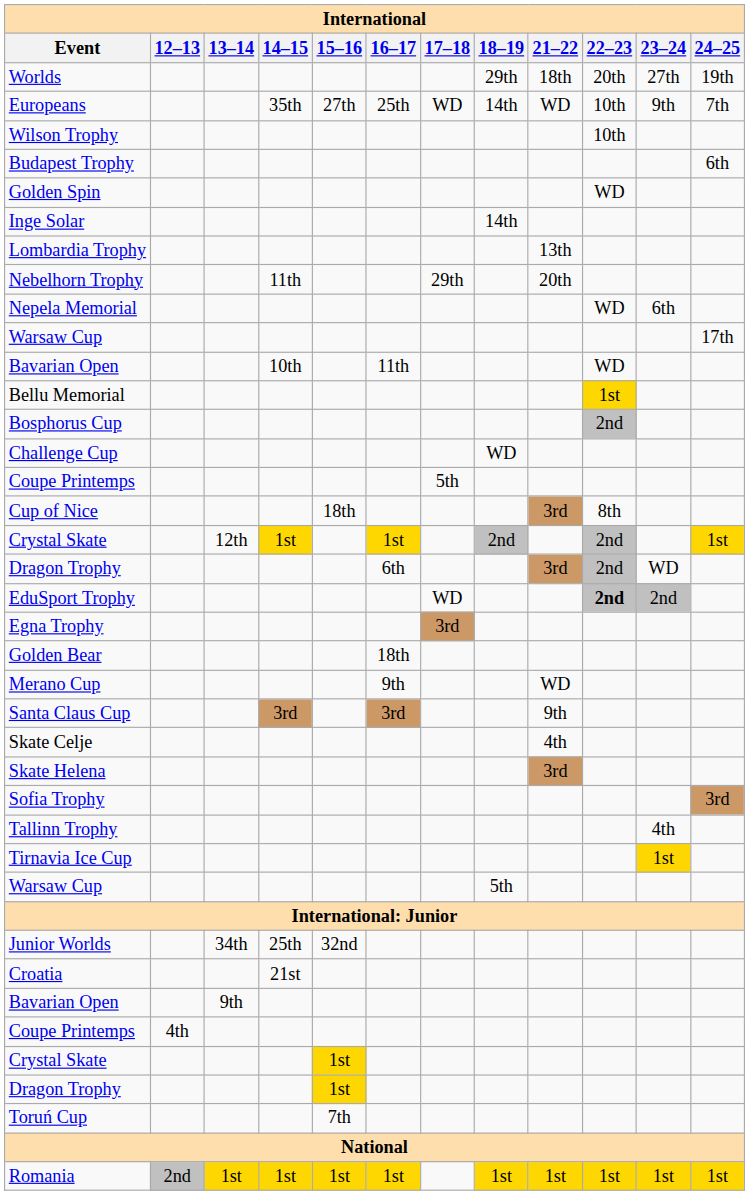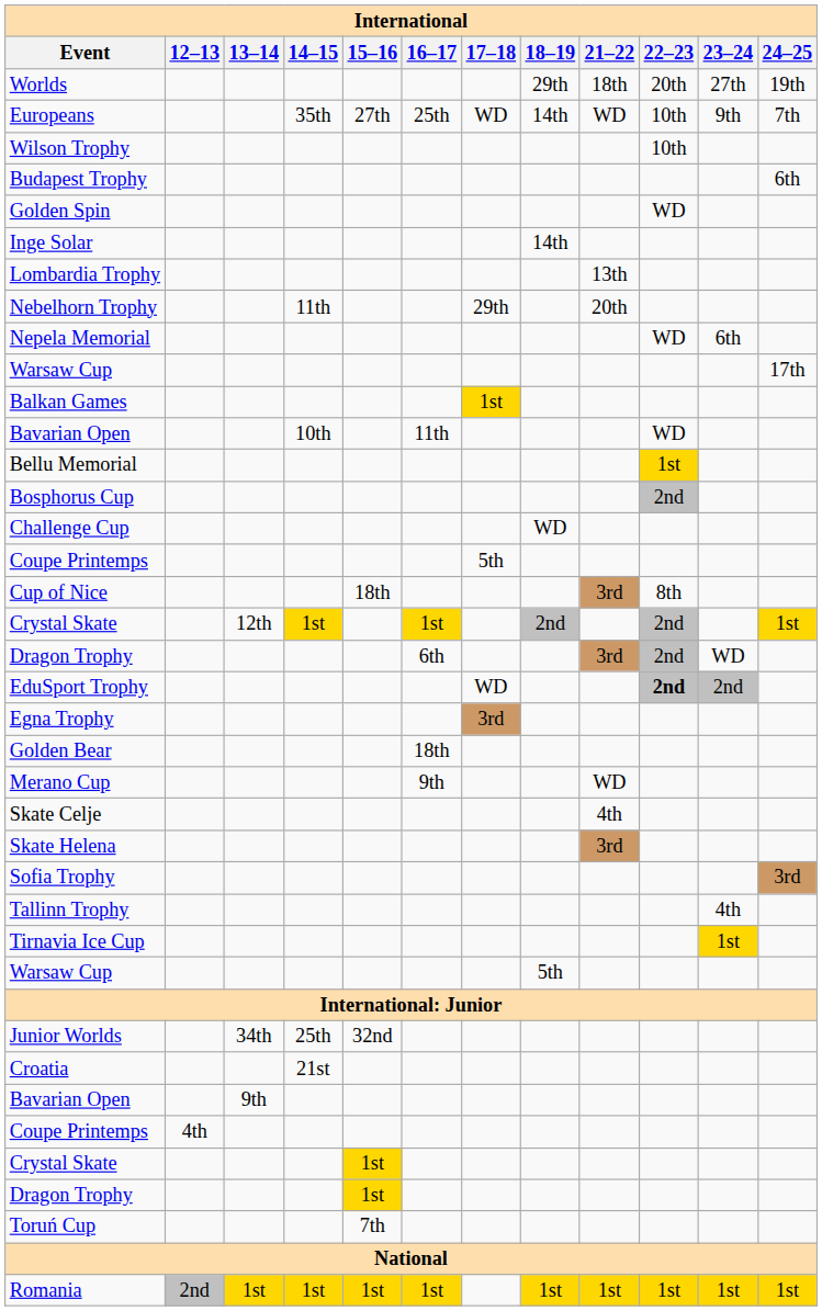+ row: Balkan Games | 1st
- row: Santa Claus Cup | 3rd | 3rd | 9th
